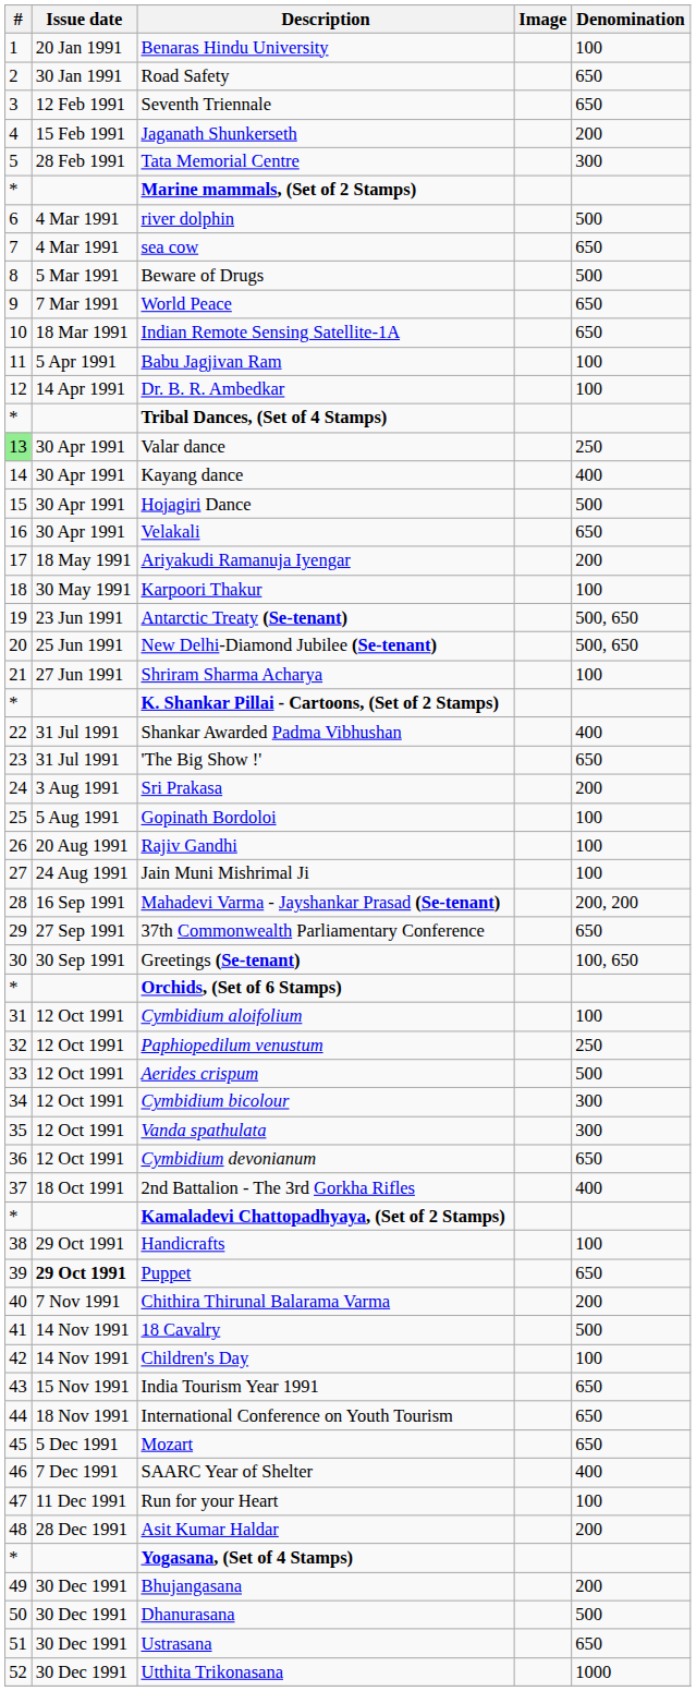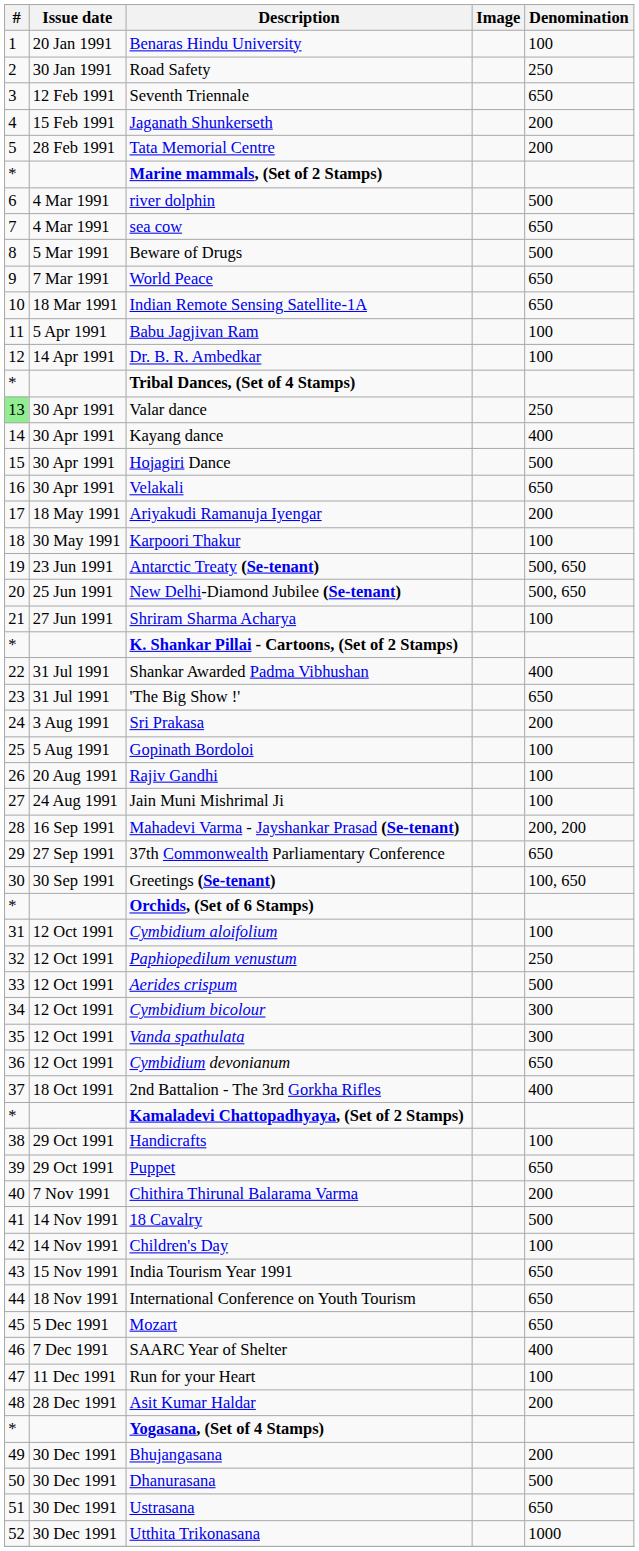Road Safety | Denomination: 650 -> 250
Tata Memorial Centre | Denomination: 300 -> 200
Puppet | Issue date: bold -> normal
